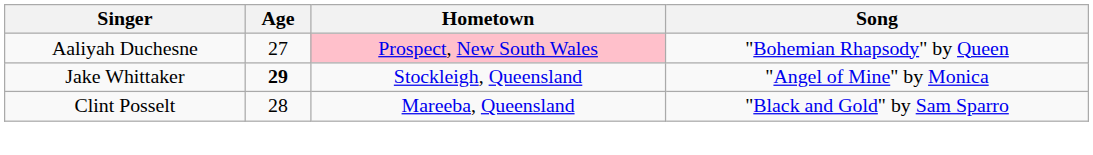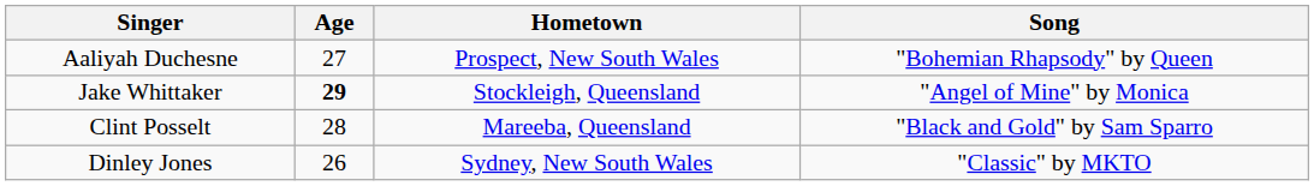Aaliyah Duchesne | Hometown: pink background -> no background
+ row: Dinley Jones | 26 | Sydney, New South Wales | "Classic" by MKTO
